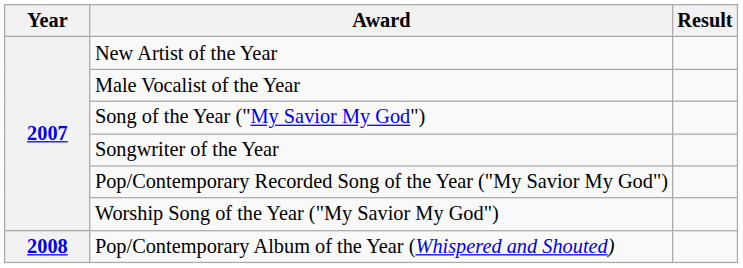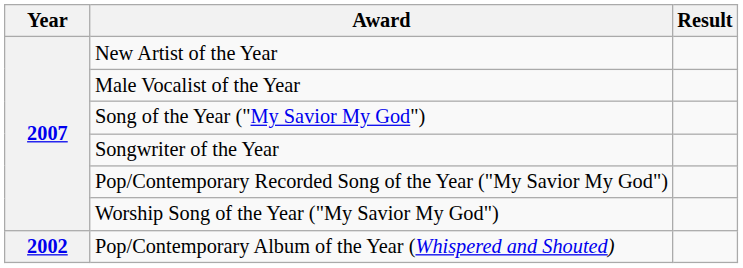Pop/Contemporary Album of the Year (Whispered and Shouted) | Year: 2008 -> 2002
